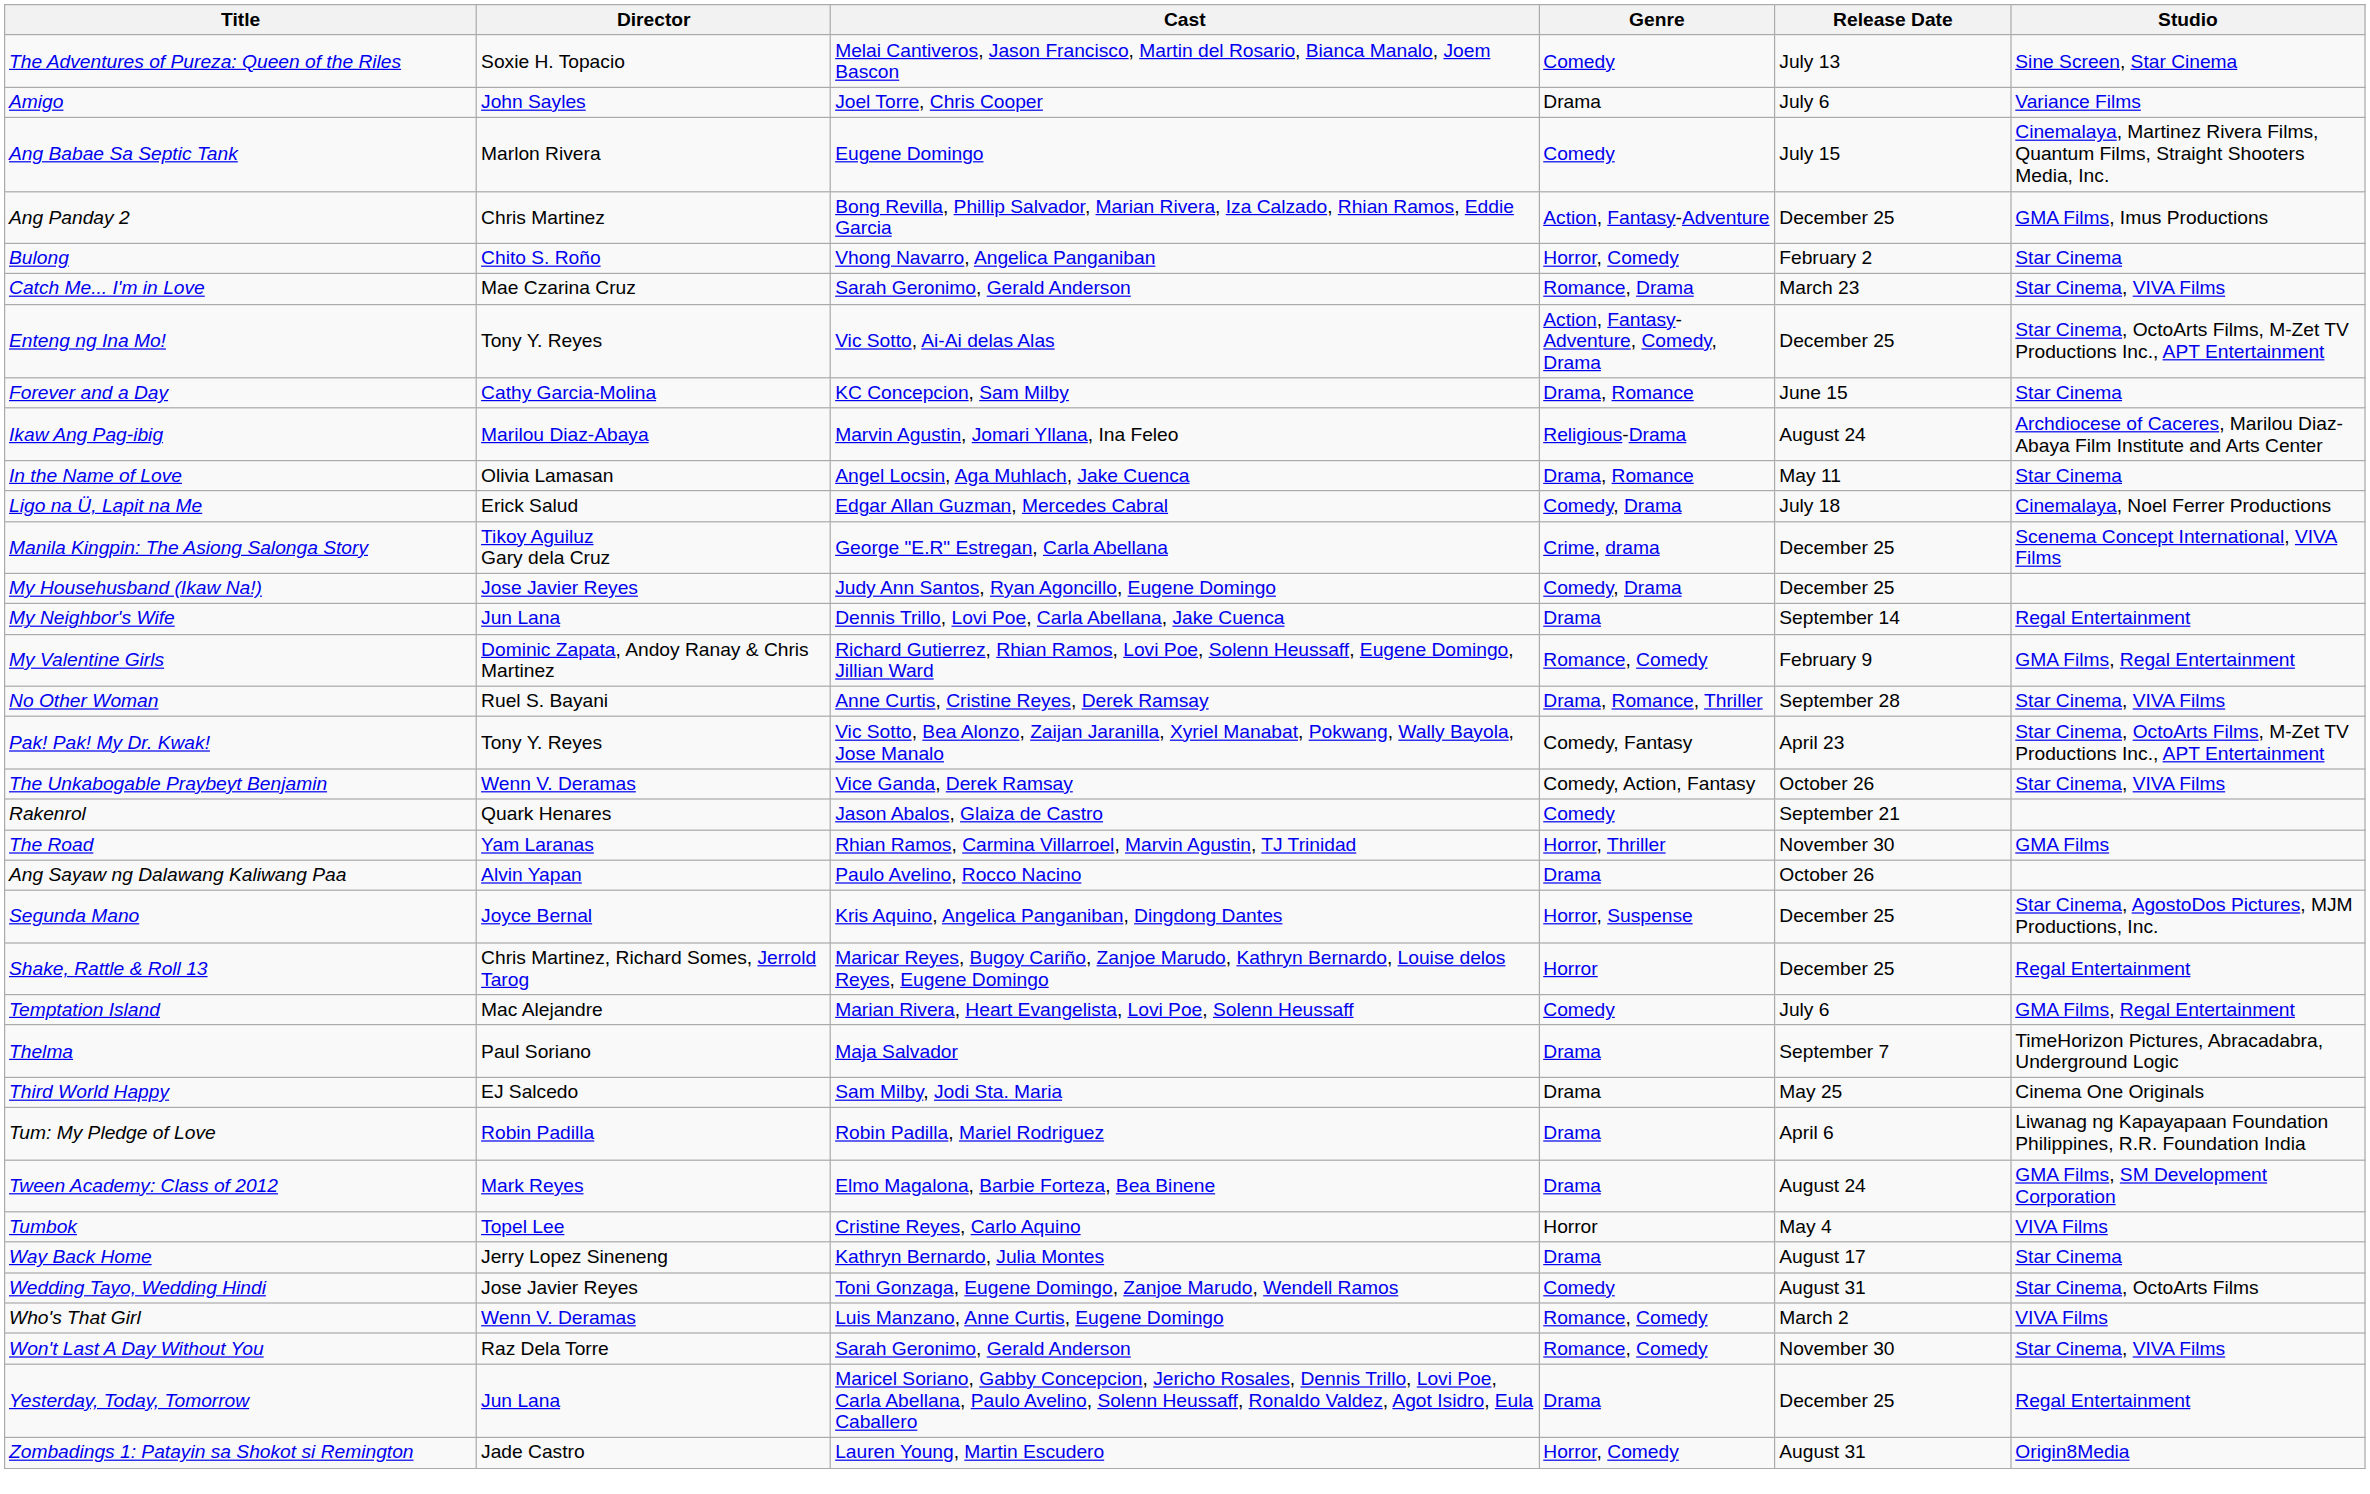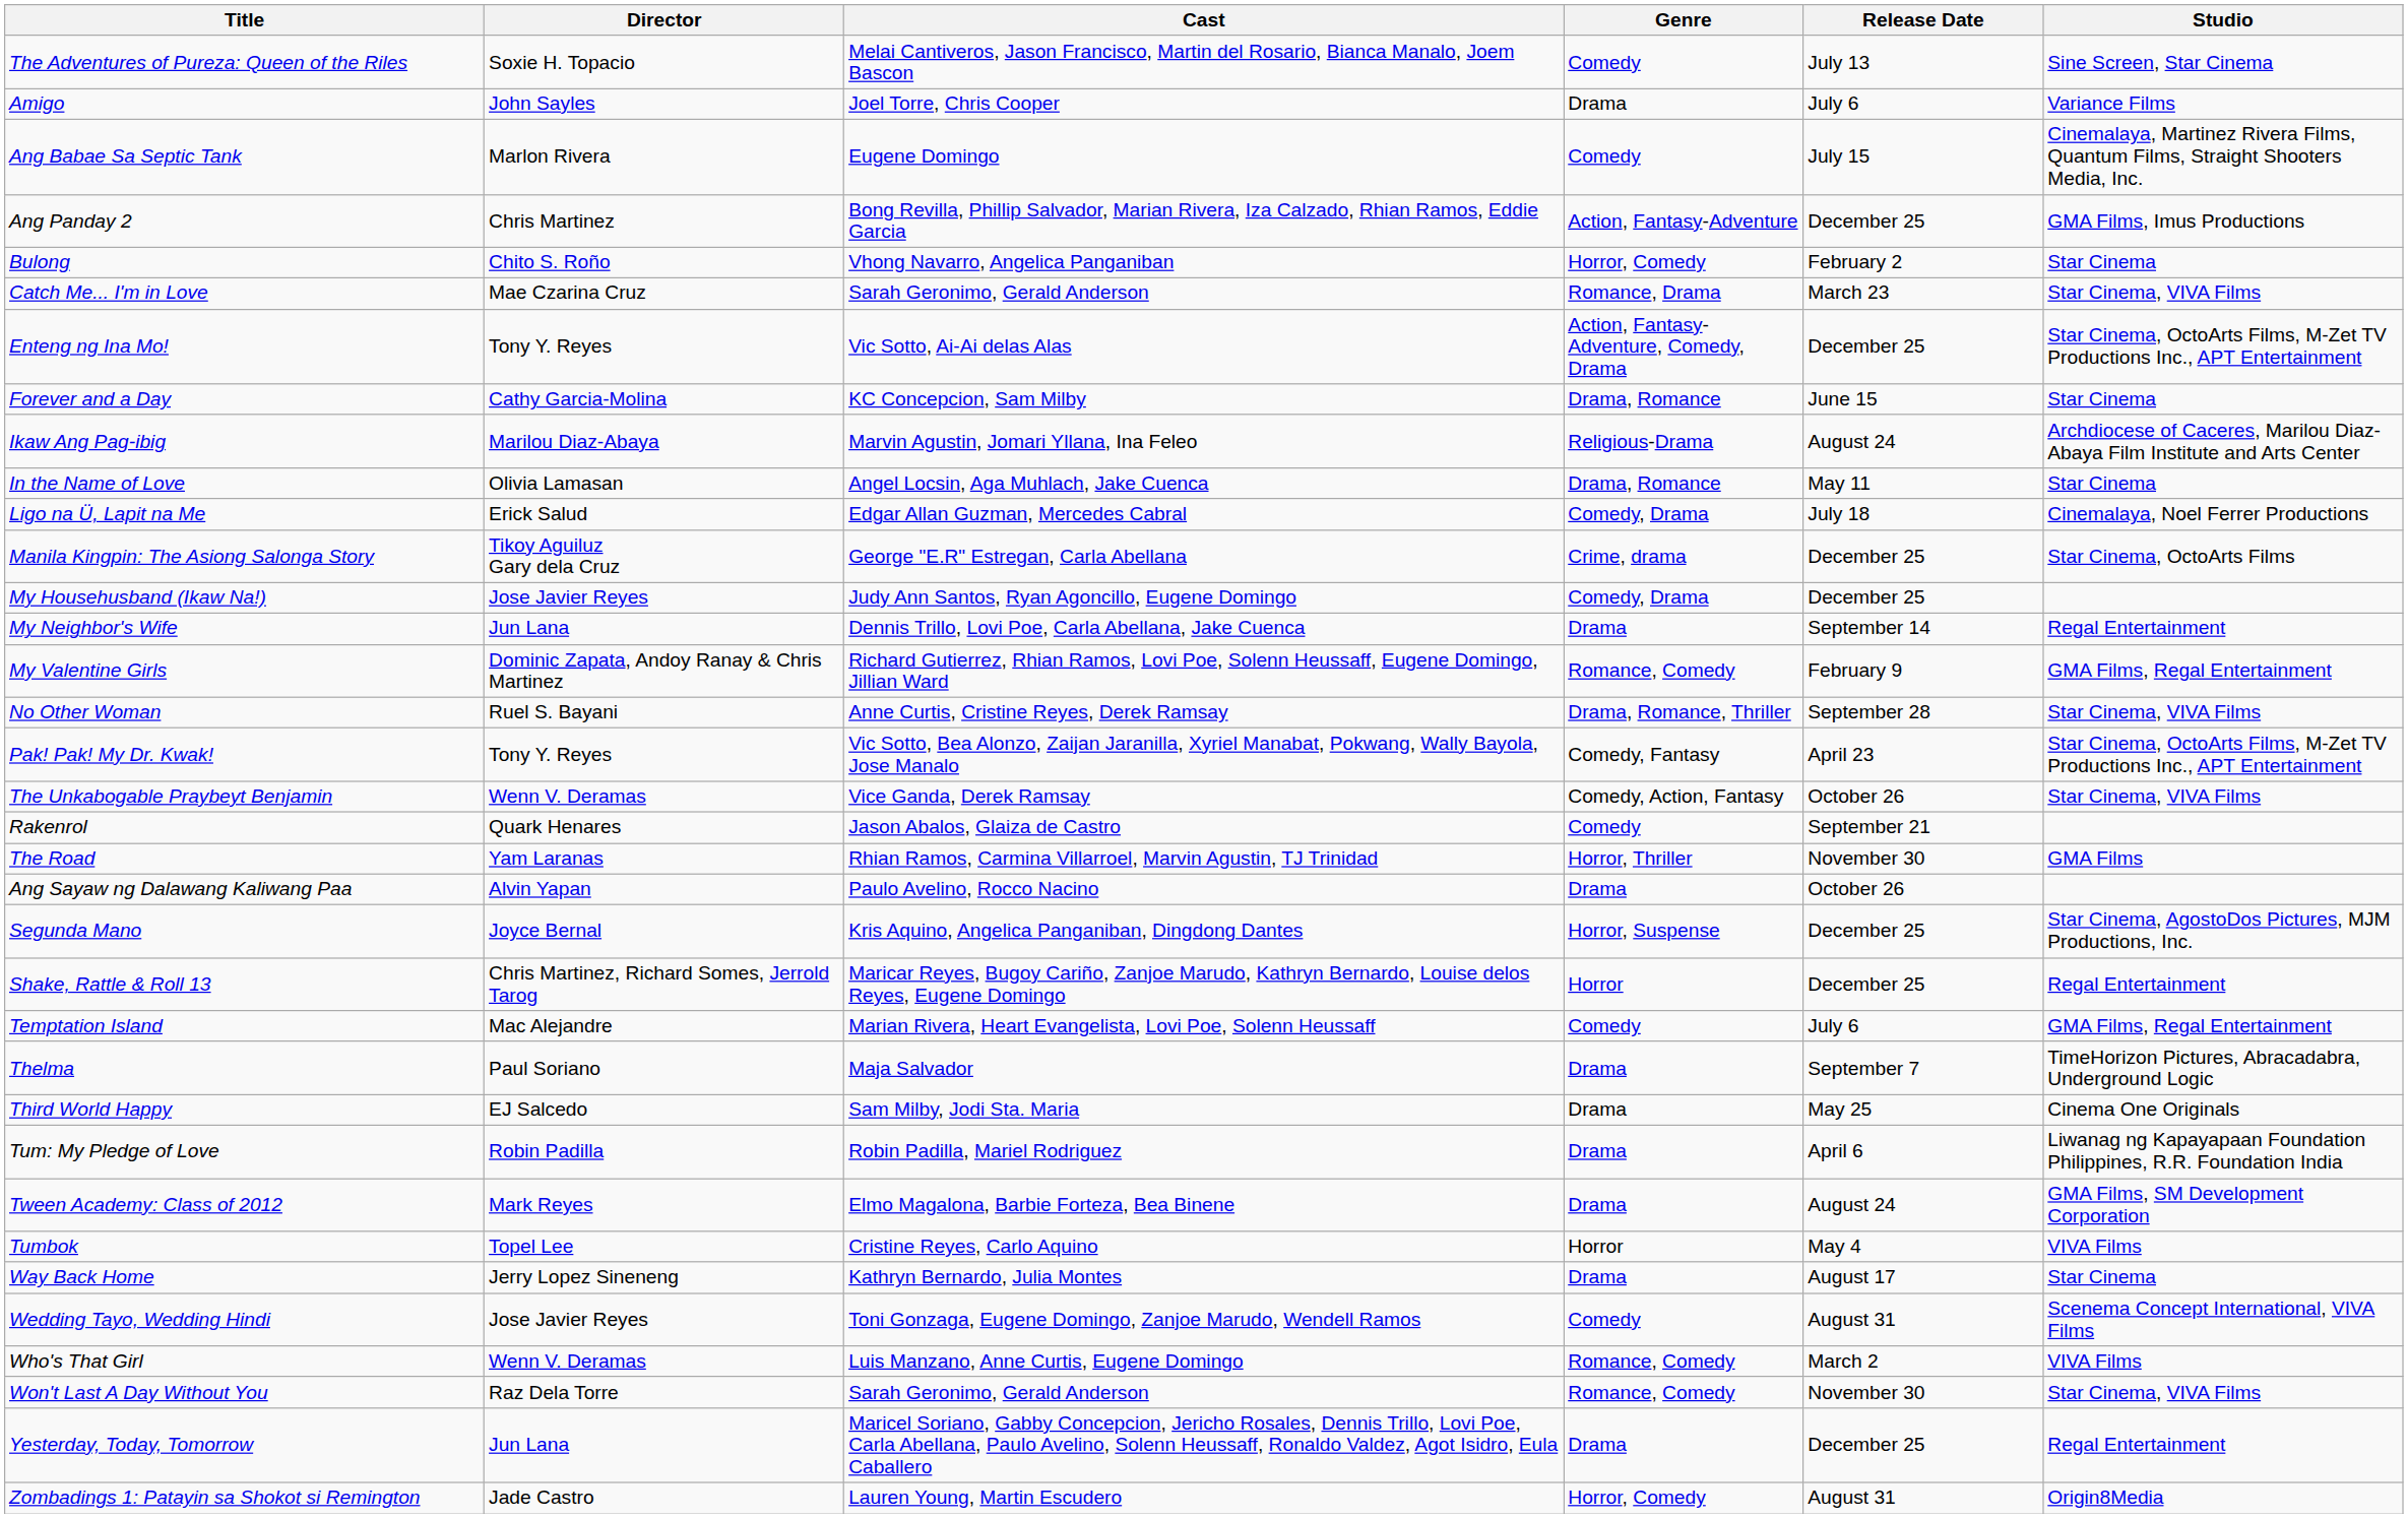Manila Kingpin: The Asiong Salonga Story | Studio: Scenema Concept International, VIVA Films -> Star Cinema, OctoArts Films
Wedding Tayo, Wedding Hindi | Studio: Star Cinema, OctoArts Films -> Scenema Concept International, VIVA Films
